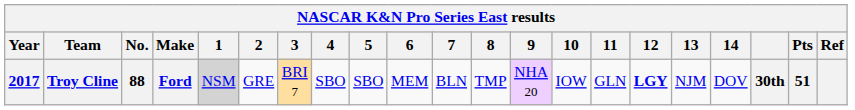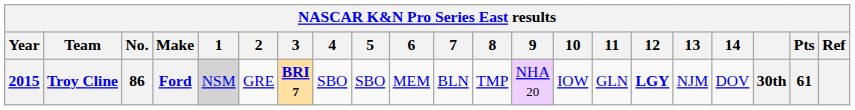Troy Cline | Year: 2017 -> 2015
Troy Cline | No.: 88 -> 86
Troy Cline | 3: normal -> bold
Troy Cline | Pts: 51 -> 61
